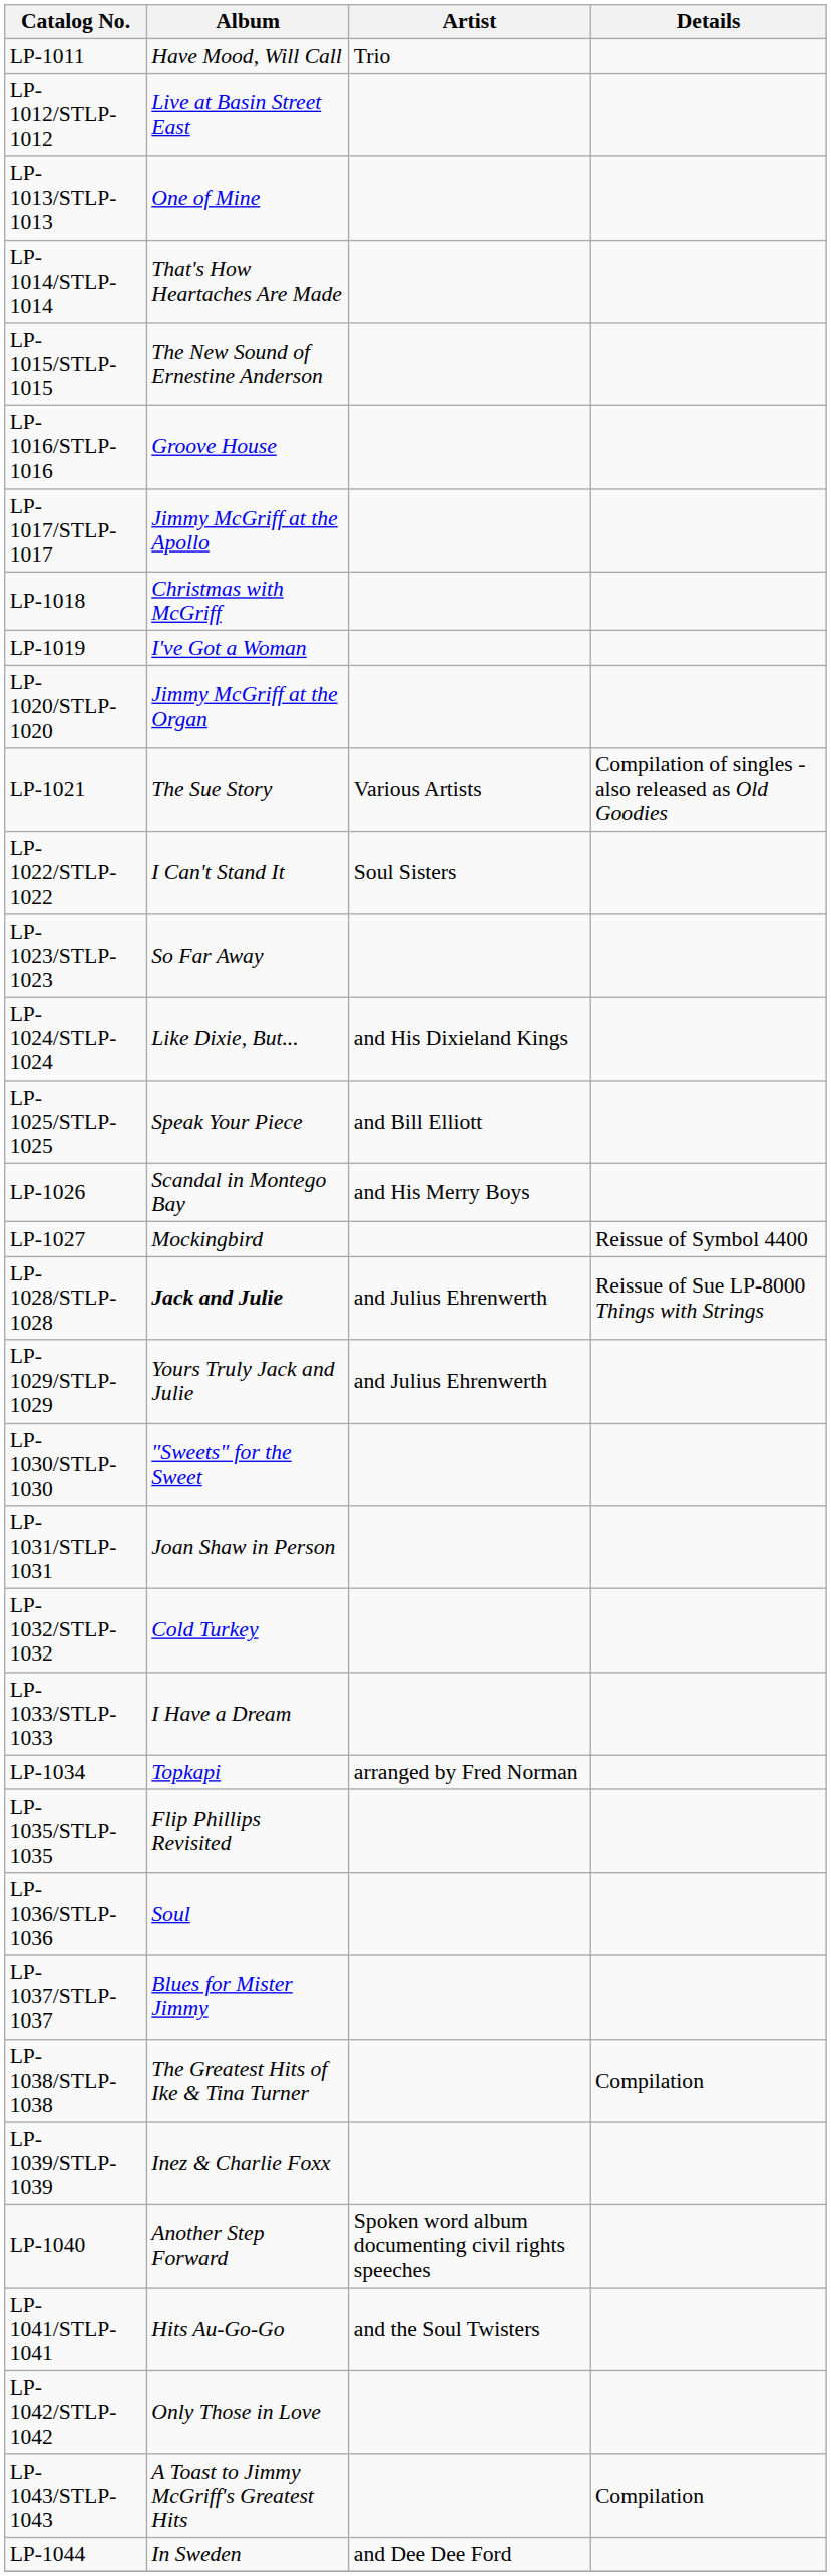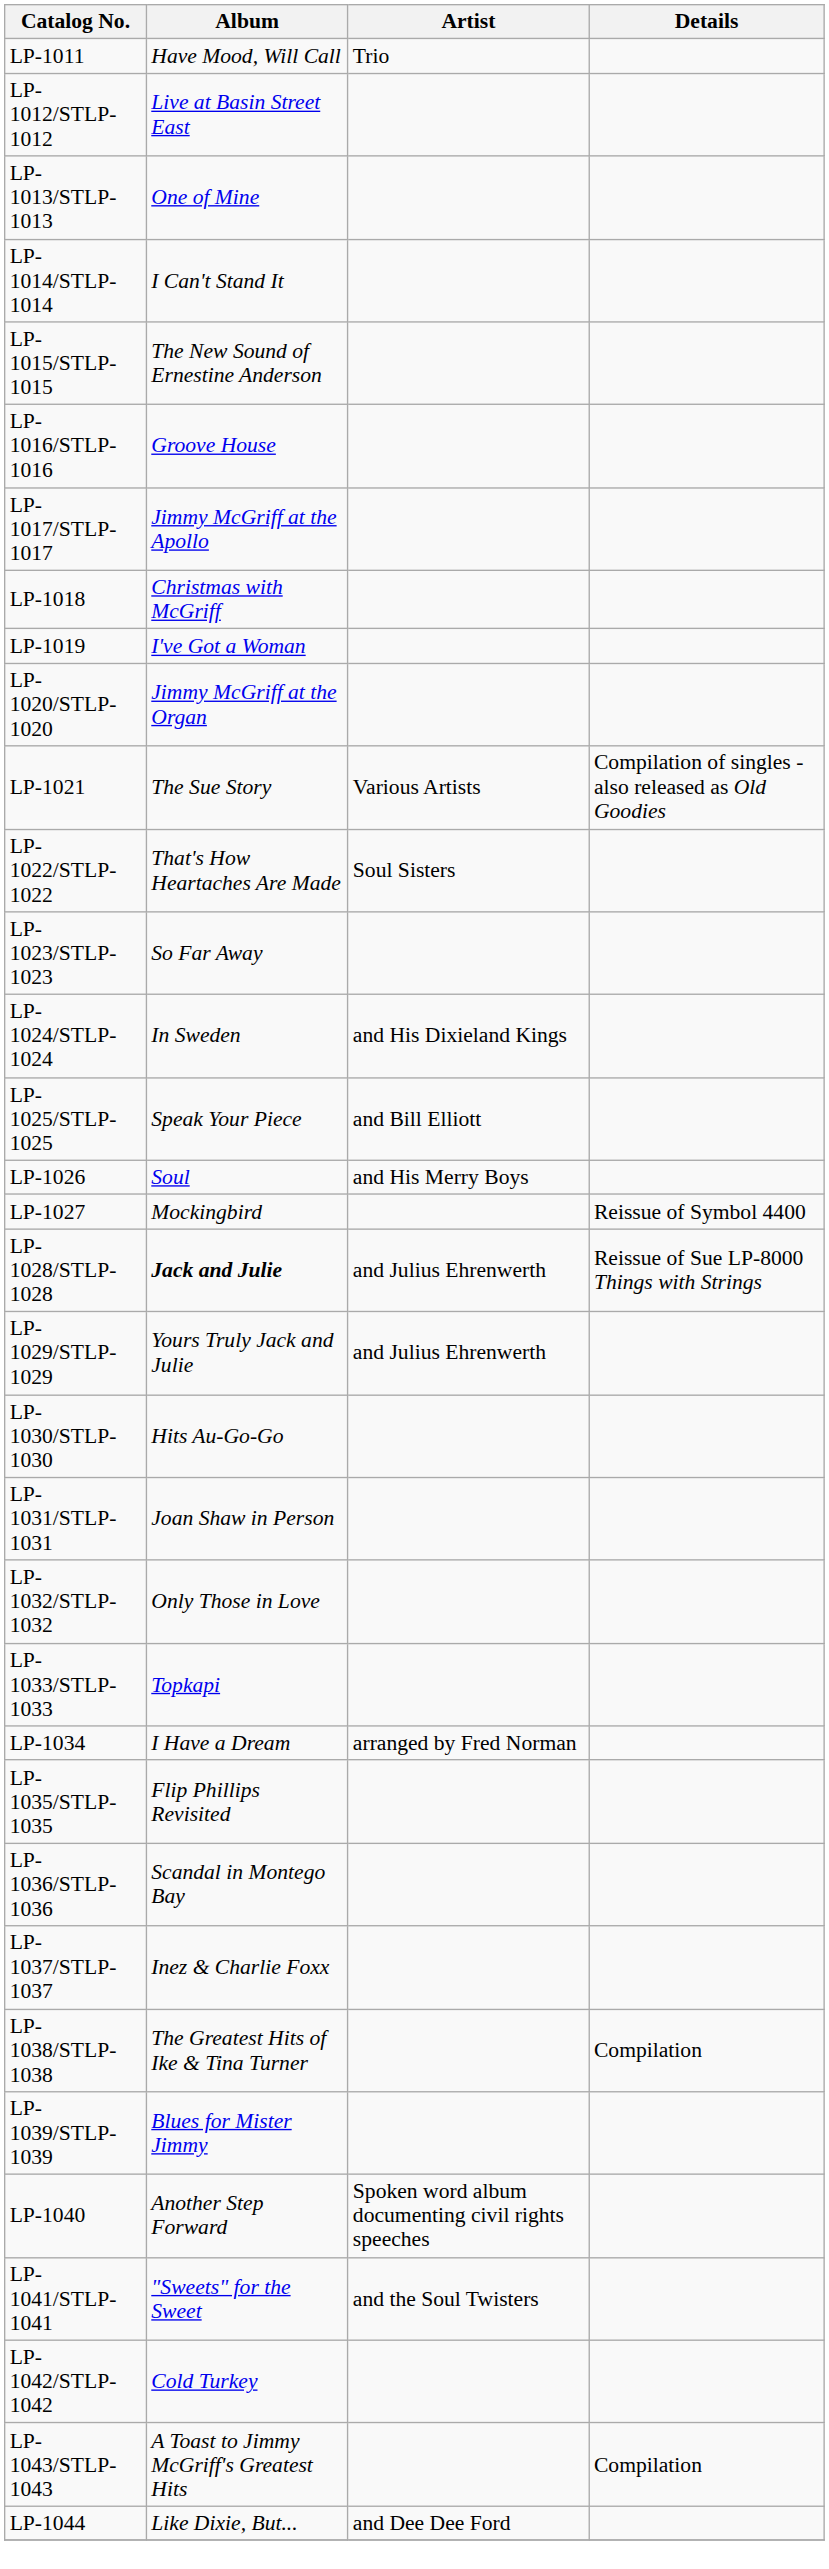LP-1014/STLP-1014 | Album: That's How Heartaches Are Made -> I Can't Stand It
LP-1022/STLP-1022 | Album: I Can't Stand It -> That's How Heartaches Are Made
LP-1024/STLP-1024 | Album: Like Dixie, But... -> In Sweden
LP-1026 | Album: Scandal in Montego Bay -> Soul
LP-1030/STLP-1030 | Album: "Sweets" for the Sweet -> Hits Au-Go-Go
LP-1032/STLP-1032 | Album: Cold Turkey -> Only Those in Love
LP-1033/STLP-1033 | Album: I Have a Dream -> Topkapi
LP-1034 | Album: Topkapi -> I Have a Dream
LP-1036/STLP-1036 | Album: Soul -> Scandal in Montego Bay
LP-1037/STLP-1037 | Album: Blues for Mister Jimmy -> Inez & Charlie Foxx
LP-1039/STLP-1039 | Album: Inez & Charlie Foxx -> Blues for Mister Jimmy
LP-1041/STLP-1041 | Album: Hits Au-Go-Go -> "Sweets" for the Sweet
LP-1042/STLP-1042 | Album: Only Those in Love -> Cold Turkey
LP-1044 | Album: In Sweden -> Like Dixie, But...
